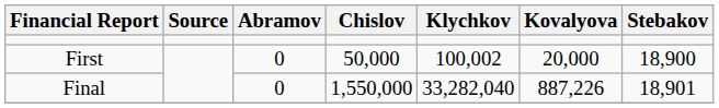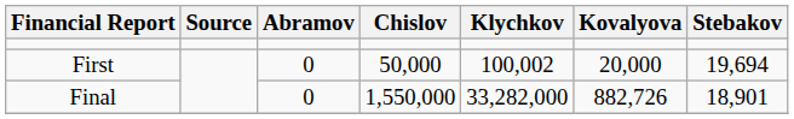First | Stebakov: 18,900 -> 19,694
Final | Klychkov: 33,282,040 -> 33,282,000
Final | Kovalyova: 887,226 -> 882,726
